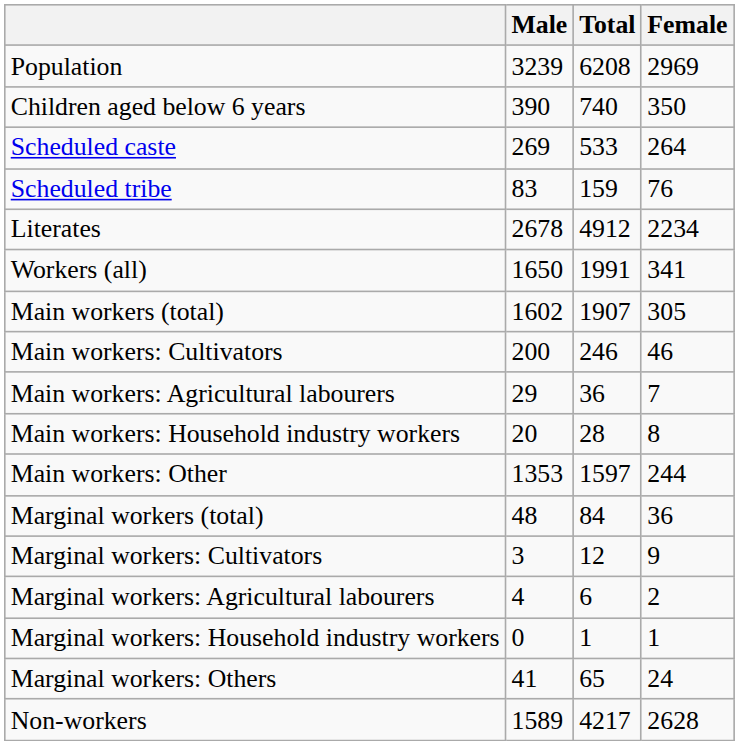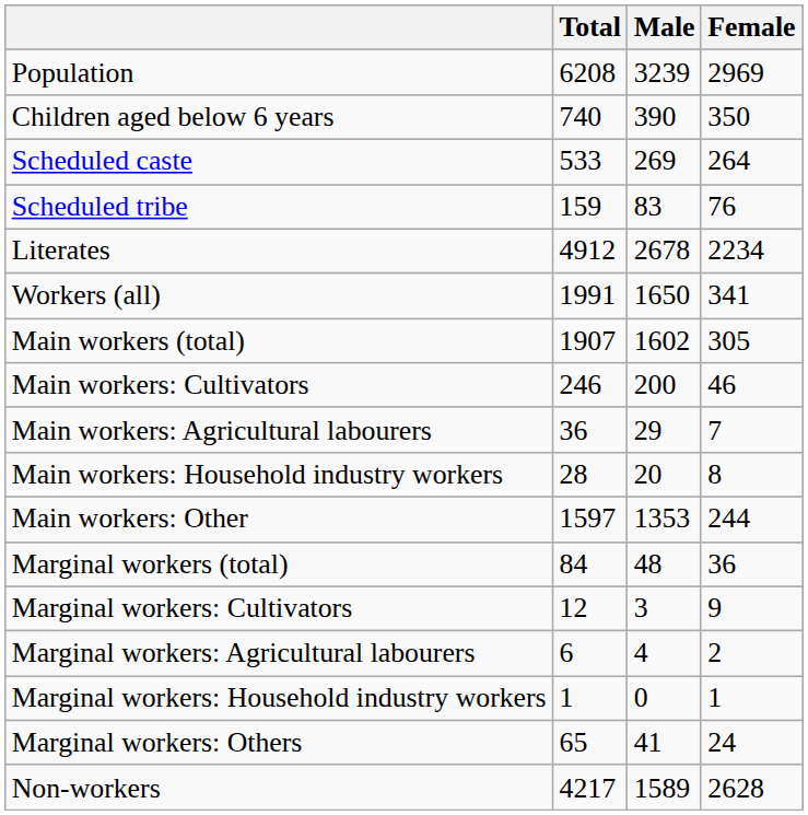columns swapped: Total <-> Male
